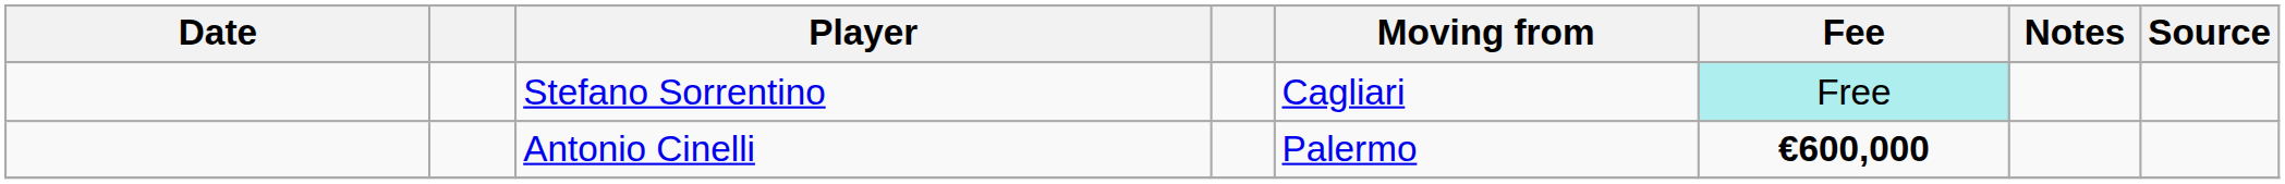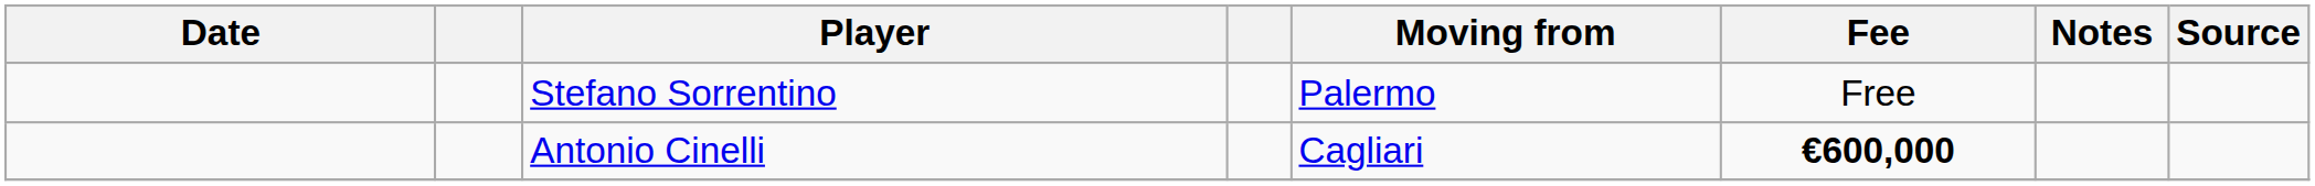Stefano Sorrentino | Moving from: Cagliari -> Palermo
Stefano Sorrentino | Fee: paleturquoise background -> no background
Antonio Cinelli | Moving from: Palermo -> Cagliari
